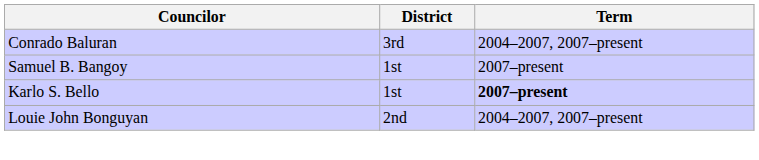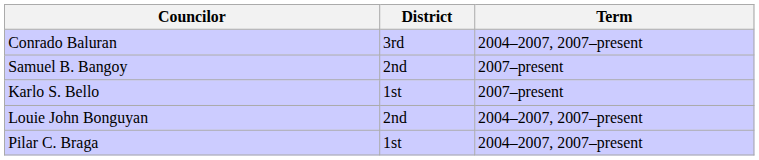Samuel B. Bangoy | District: 1st -> 2nd
Karlo S. Bello | Term: bold -> normal
+ row: Pilar C. Braga | 1st | 2004–2007, 2007–present
